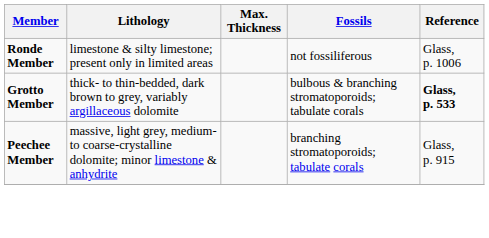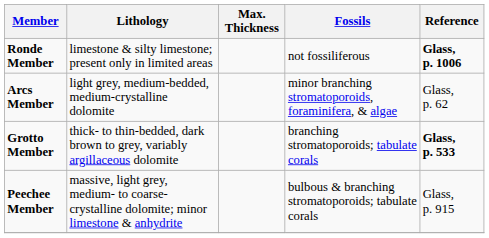Ronde Member | Reference: normal -> bold
+ row: Arcs Member | light grey, medium-bedded, medium-crystalline dolomite | minor branching stromatoporoids, foraminifera, & algae | Glass, p. 62
Grotto Member | Fossils: bulbous & branching stromatoporoids; tabulate corals -> branching stromatoporoids; tabulate corals
Peechee Member | Fossils: branching stromatoporoids; tabulate corals -> bulbous & branching stromatoporoids; tabulate corals
